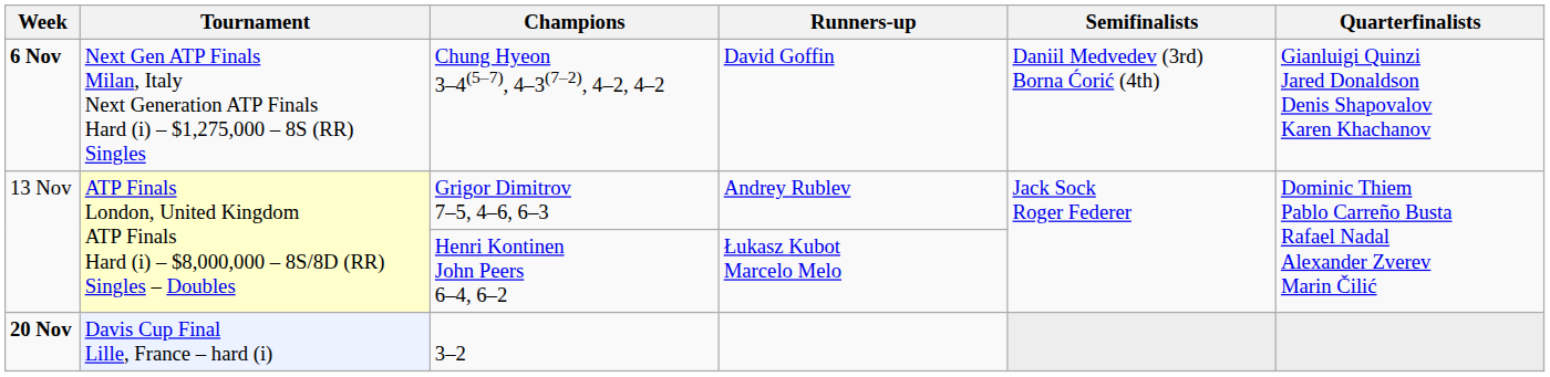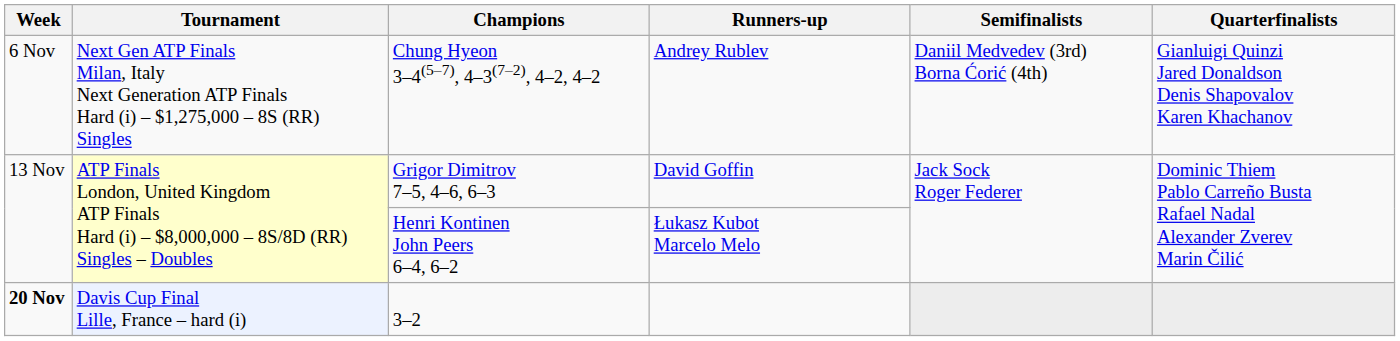Chung Hyeon 3–4(5–7), 4–3(7–2), 4–2, 4–2 | Week: bold -> normal
Chung Hyeon 3–4(5–7), 4–3(7–2), 4–2, 4–2 | Runners-up: David Goffin -> Andrey Rublev
Grigor Dimitrov 7–5, 4–6, 6–3 | Runners-up: Andrey Rublev -> David Goffin
